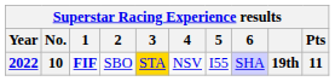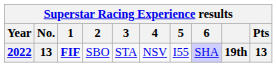2022 | No.: 10 -> 13
2022 | 3: gold background -> no background
2022 | Pts: 11 -> 13
